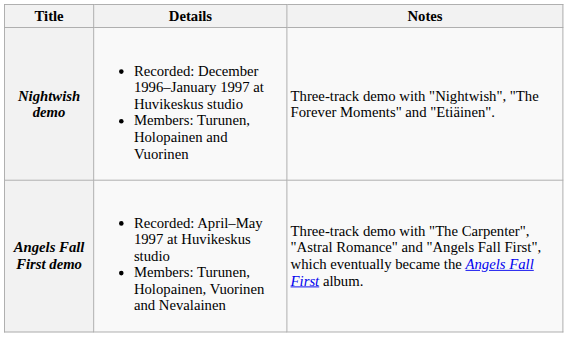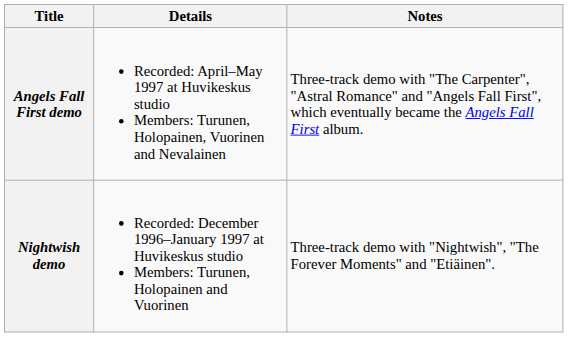rows swapped: Nightwish demo <-> Angels Fall First demo
